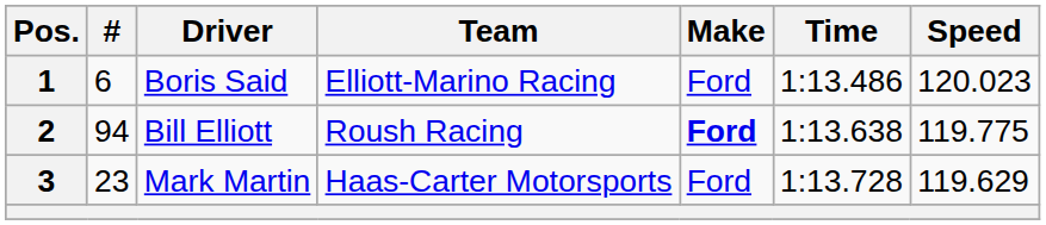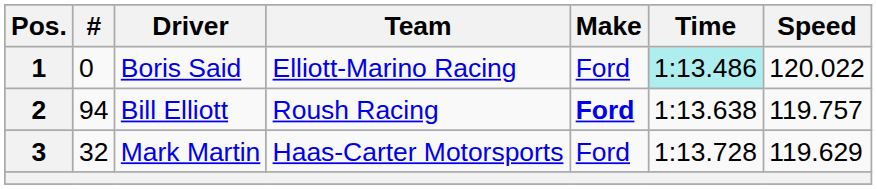1 | #: 6 -> 0
1 | Time: no background -> paleturquoise background
1 | Speed: 120.023 -> 120.022
2 | Speed: 119.775 -> 119.757
3 | #: 23 -> 32
